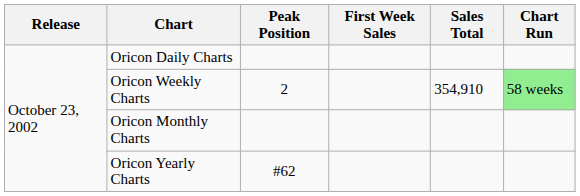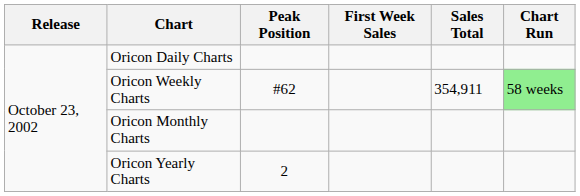Oricon Weekly Charts | Peak Position: 2 -> #62
Oricon Weekly Charts | Sales Total: 354,910 -> 354,911
Oricon Yearly Charts | Peak Position: #62 -> 2
